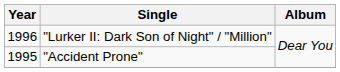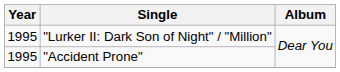"Lurker II: Dark Son of Night" / "Million" | Year: 1996 -> 1995
